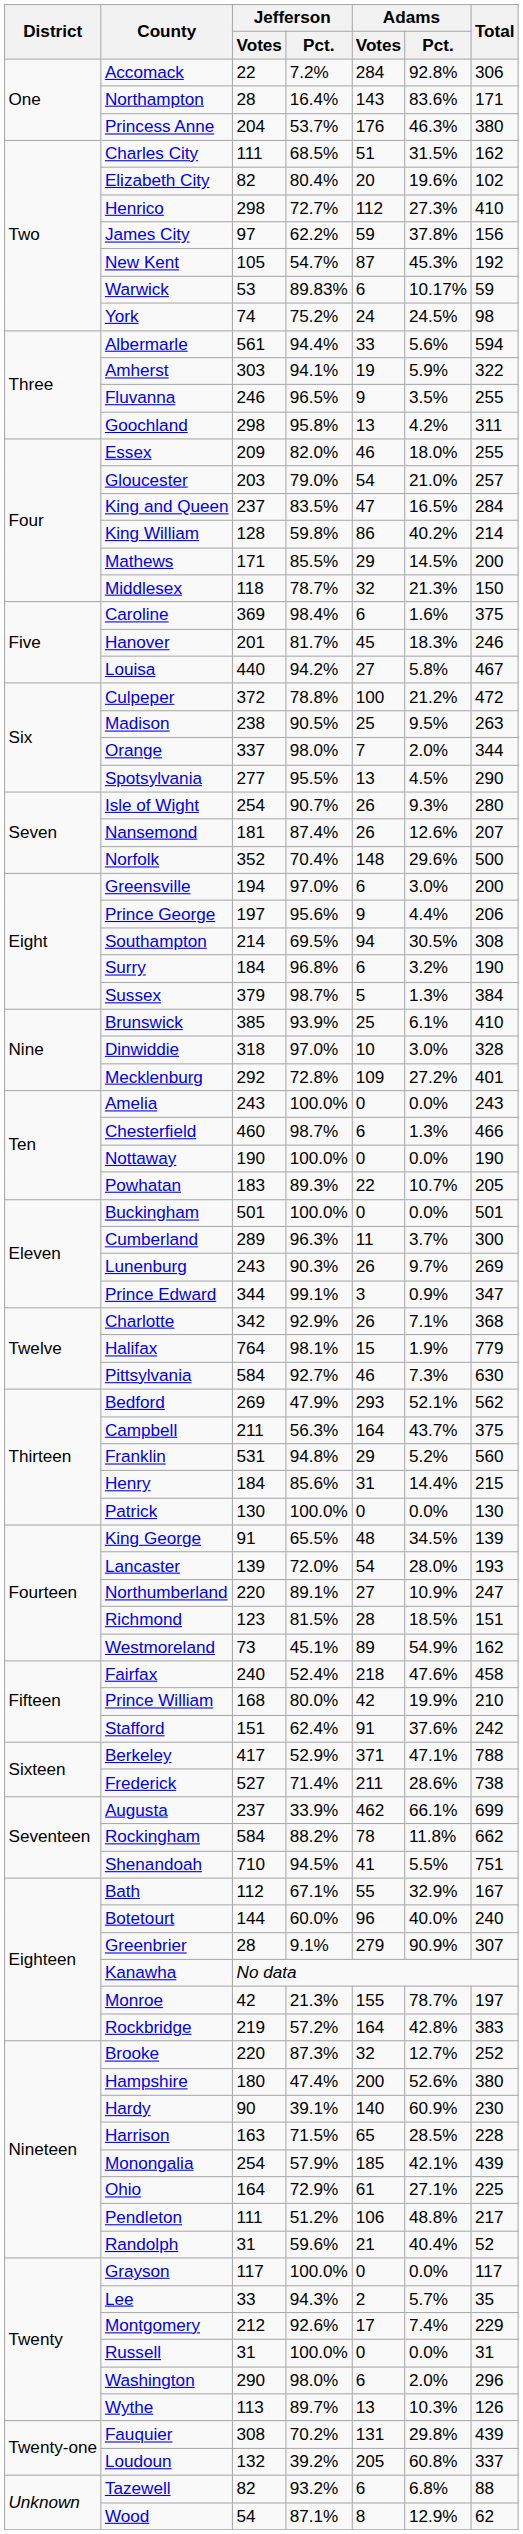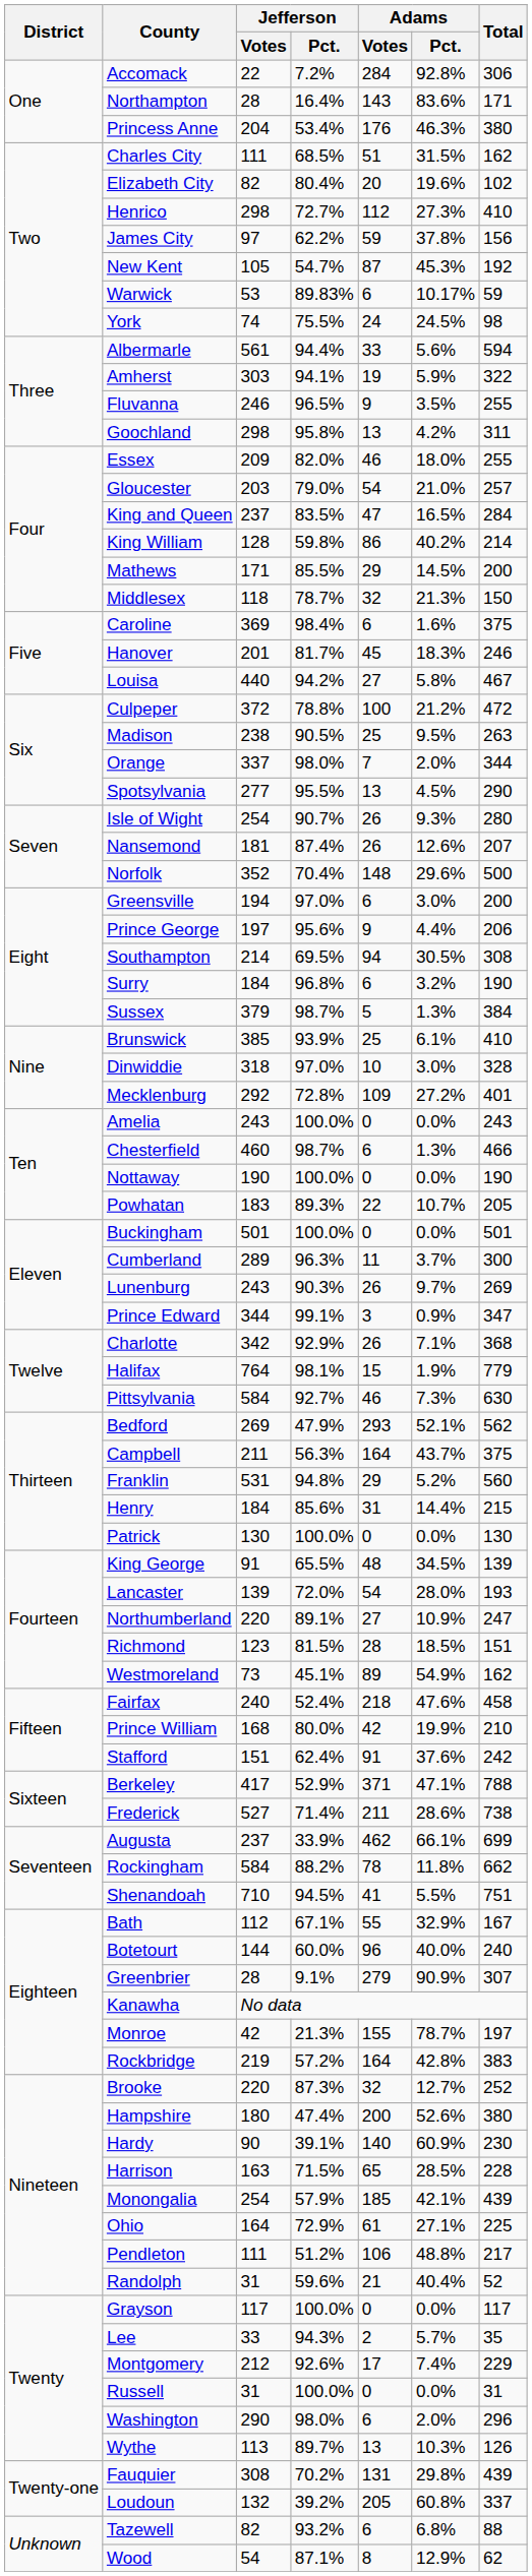Princess Anne | Jefferson / Pct.: 53.7% -> 53.4%
York | Jefferson / Pct.: 75.2% -> 75.5%
